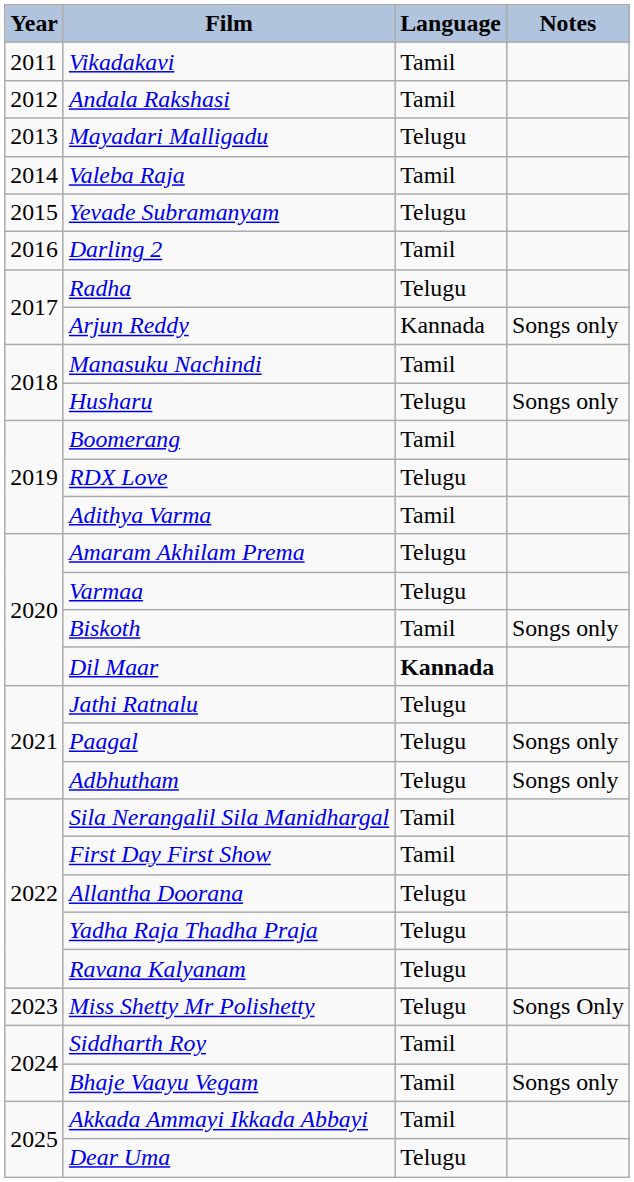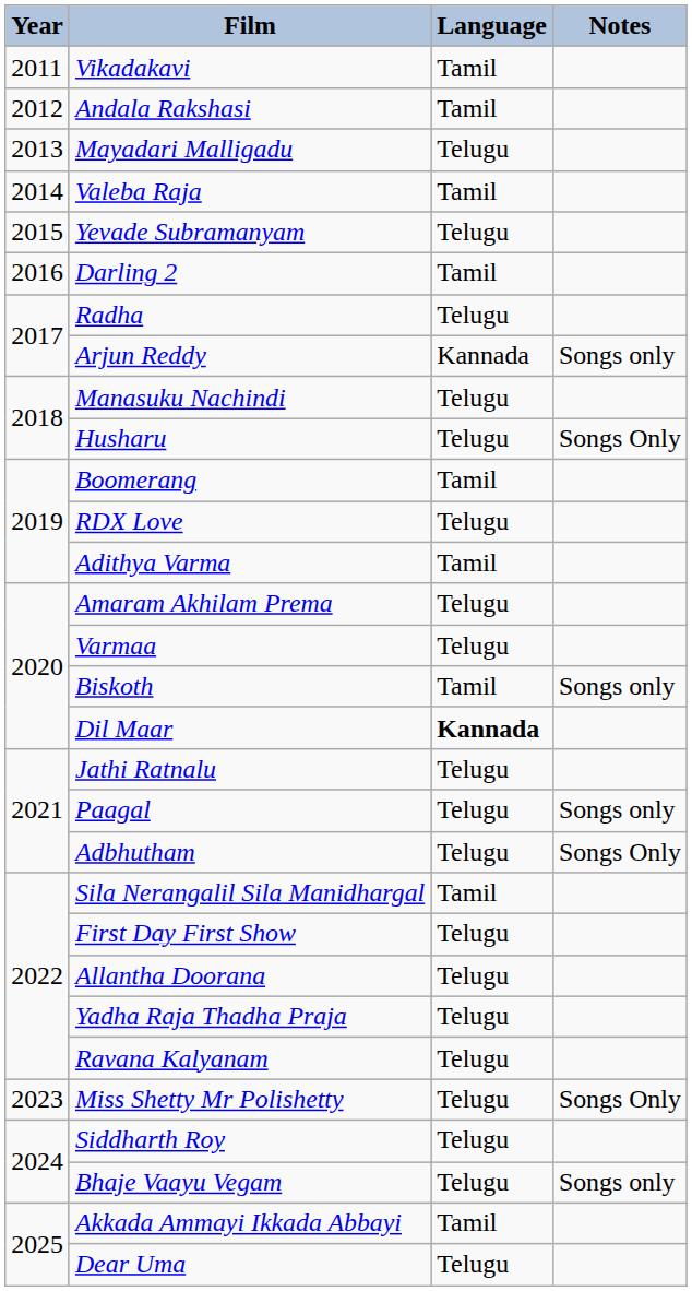Manasuku Nachindi | Language: Tamil -> Telugu
Husharu | Notes: Songs only -> Songs Only
Adbhutham | Notes: Songs only -> Songs Only
First Day First Show | Language: Tamil -> Telugu
Siddharth Roy | Language: Tamil -> Telugu
Bhaje Vaayu Vegam | Language: Tamil -> Telugu
